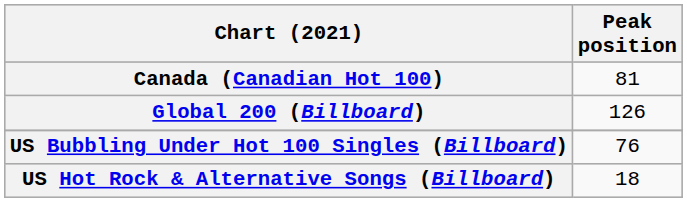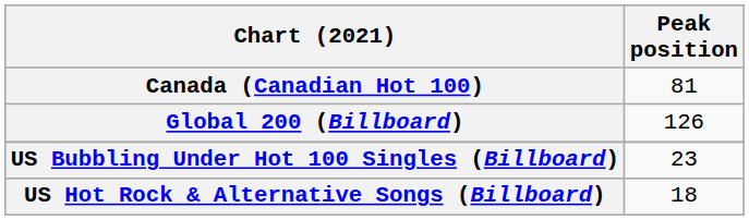US Bubbling Under Hot 100 Singles (Billboard) | Peak position: 76 -> 23
